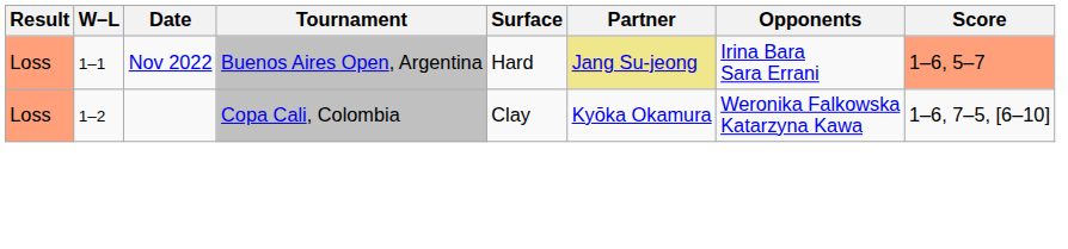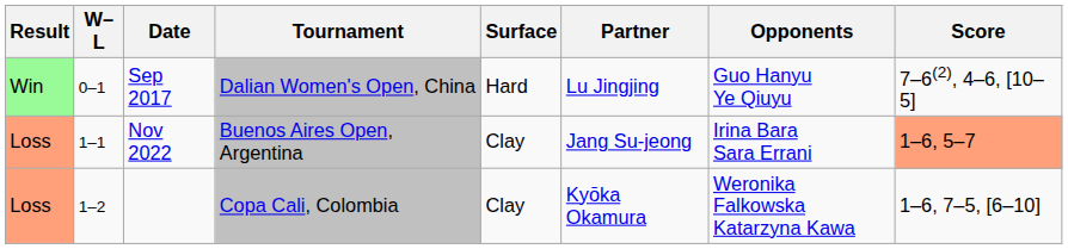+ row: Win | 0–1 | Sep 2017 | Dalian Women's Open, China | Hard | Lu Jingjing | Guo Hanyu Ye Qiuyu | 7–6(2), 4–6, [10–5]
Nov 2022 | Surface: Hard -> Clay
Nov 2022 | Partner: khaki background -> no background
